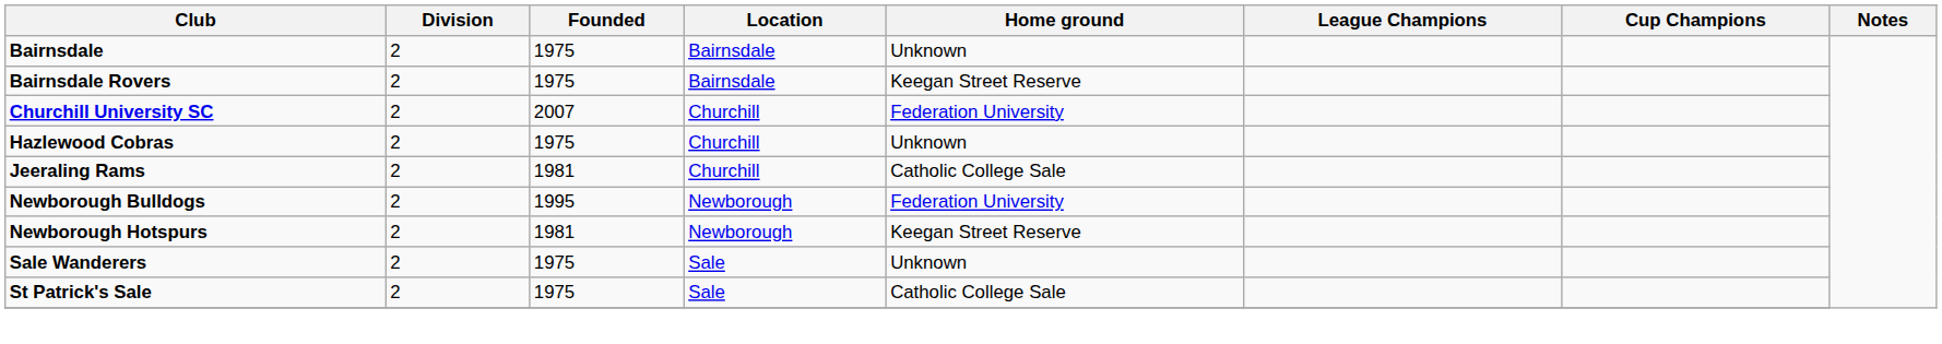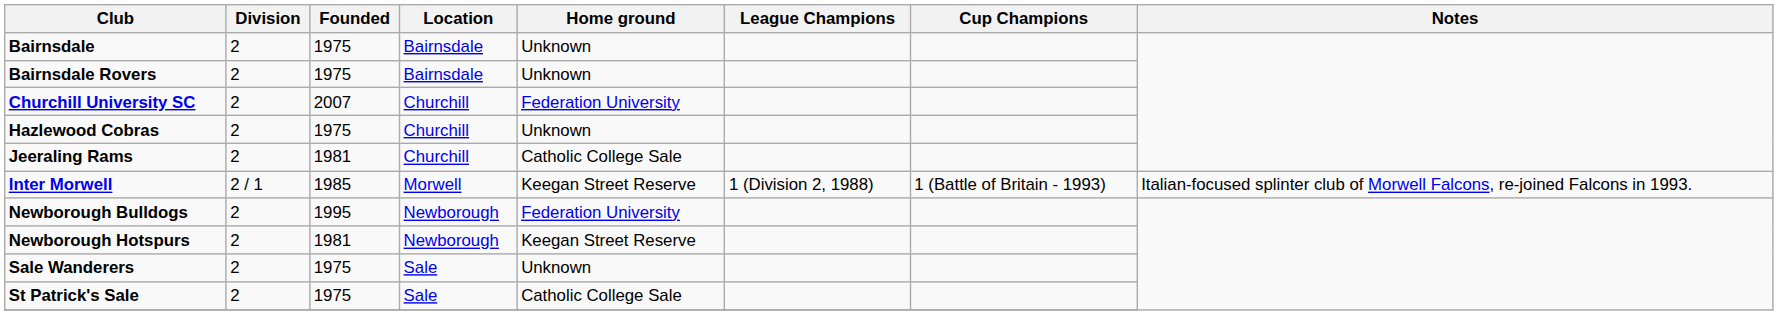Bairnsdale Rovers | Home ground: Keegan Street Reserve -> Unknown
+ row: Inter Morwell | 2 / 1 | 1985 | Morwell | Keegan Street Reserve | 1 (Division 2, 1988) | 1 (Battle of Britain - 1993) | Italian-focused splinter club of Morwell Falcons, re-joined Falcons in 1993.
